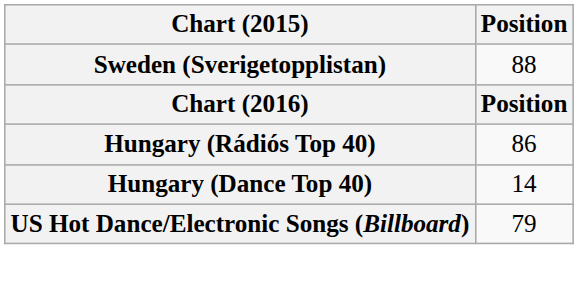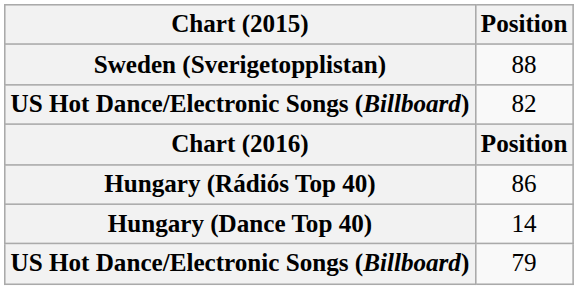+ row: US Hot Dance/Electronic Songs (Billboard) | 82
